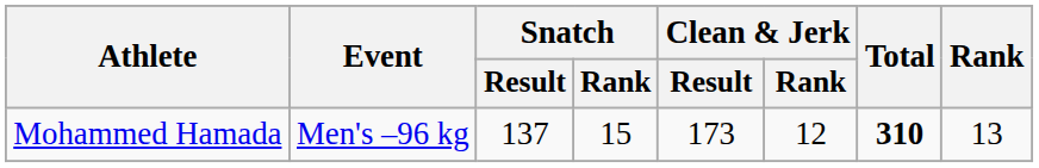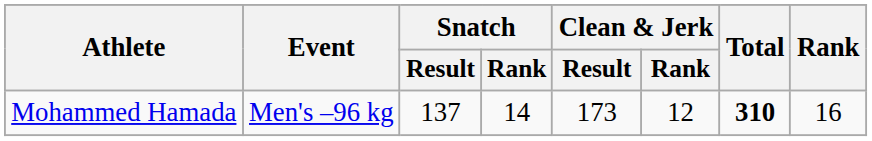Mohammed Hamada | Snatch / Rank: 15 -> 14
Mohammed Hamada | Rank: 13 -> 16
